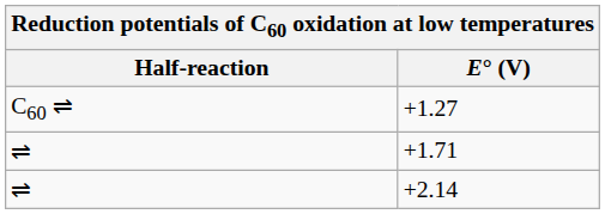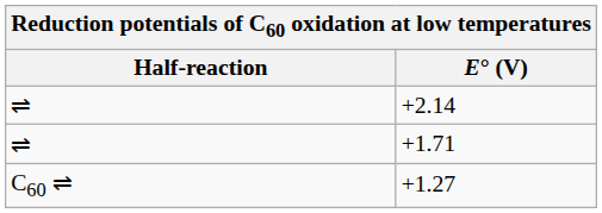rows swapped: +1.27 <-> +2.14
